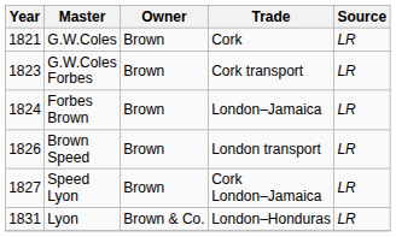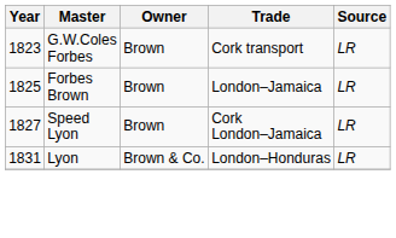- row: 1821 | G.W.Coles | Brown | Cork | LR
Forbes Brown | Year: 1824 -> 1825
- row: 1826 | Brown Speed | Brown | London transport | LR
